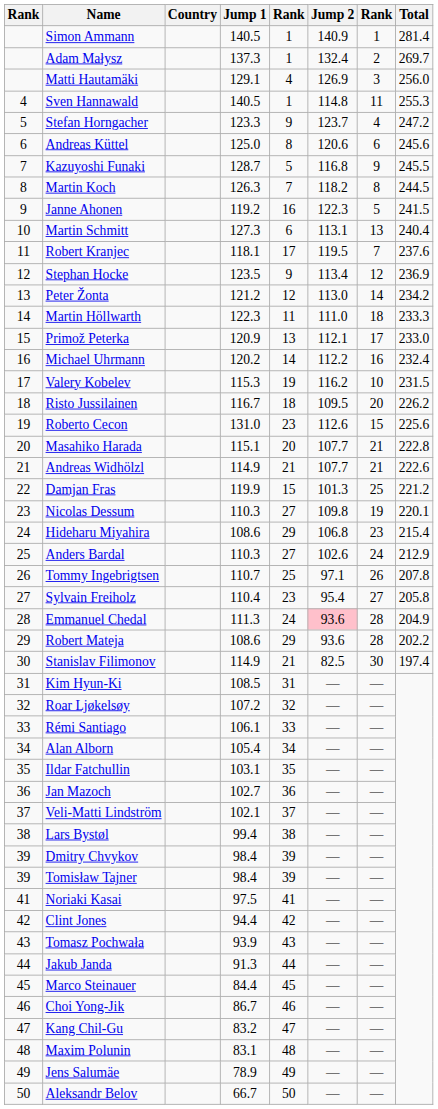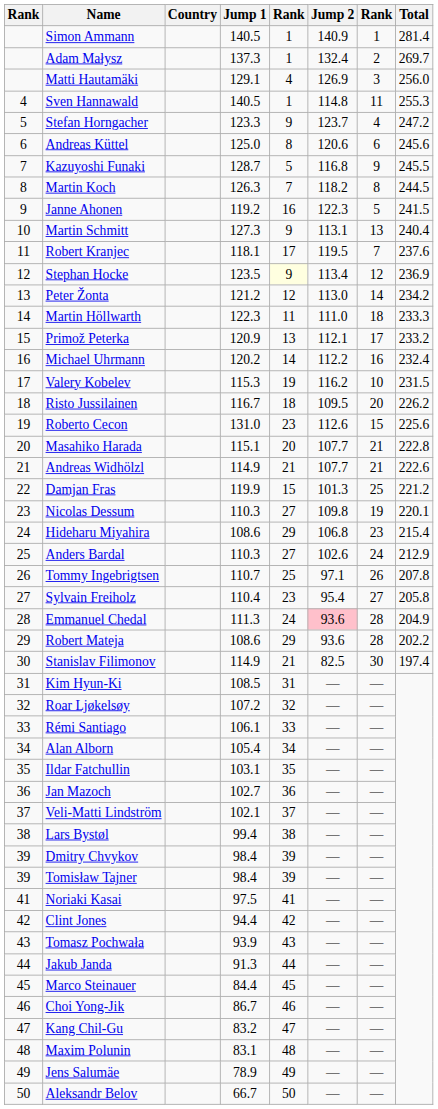Martin Schmitt | column 5: 6 -> 9
Stephan Hocke | column 5: no background -> lightyellow background
Primož Peterka | Total: 233.0 -> 233.2
